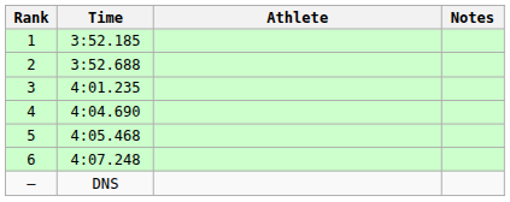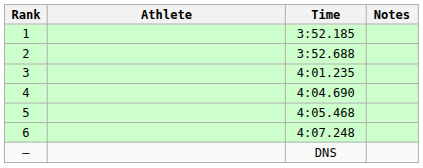columns swapped: Athlete <-> Time
